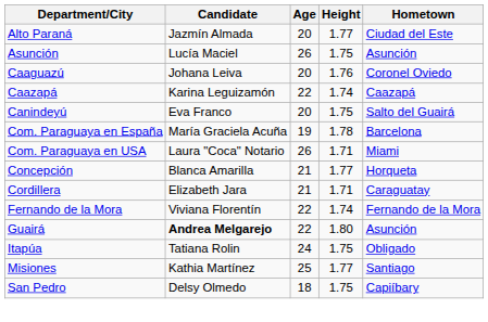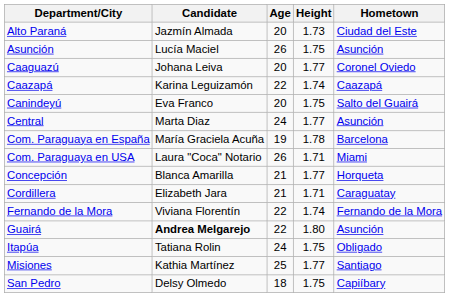Alto Paraná | Height: 1.77 -> 1.73
Caaguazú | Height: 1.76 -> 1.77
+ row: Central | Marta Diaz | 24 | 1.77 | Asunción
